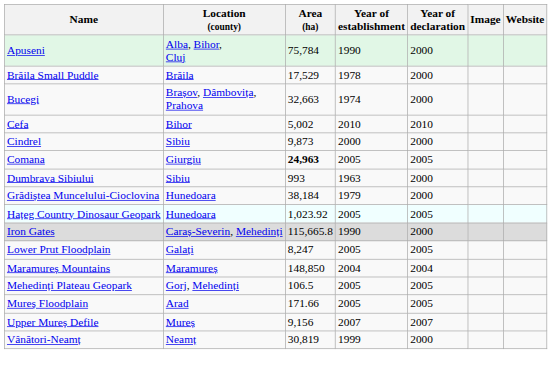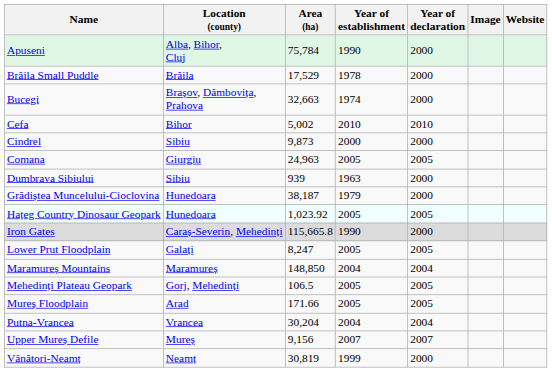Comana | Area (ha): bold -> normal
Dumbrava Sibiului | Area (ha): 993 -> 939
Grădiștea Muncelului-Cioclovina | Area (ha): 38,184 -> 38,187
+ row: Putna-Vrancea | Vrancea | 30,204 | 2004 | 2004
